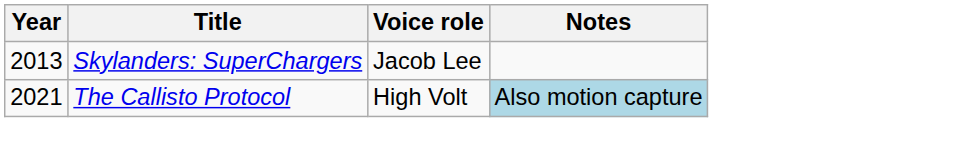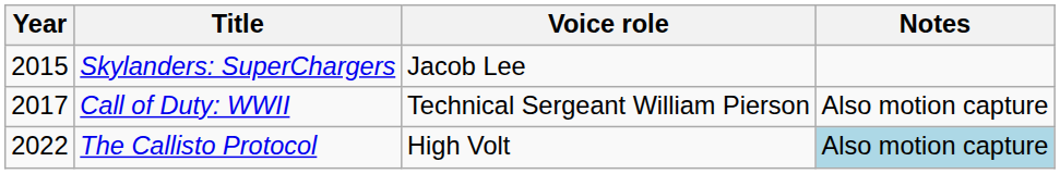Skylanders: SuperChargers | Year: 2013 -> 2015
+ row: 2017 | Call of Duty: WWII | Technical Sergeant William Pierson | Also motion capture
The Callisto Protocol | Year: 2021 -> 2022
